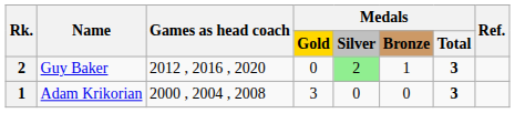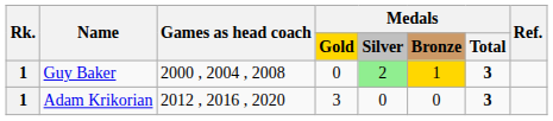Guy Baker | Rk.: 2 -> 1
Guy Baker | Games as head coach: 2012 , 2016 , 2020 -> 2000 , 2004 , 2008
Guy Baker | Medals / Bronze: no background -> gold background
Adam Krikorian | Games as head coach: 2000 , 2004 , 2008 -> 2012 , 2016 , 2020
